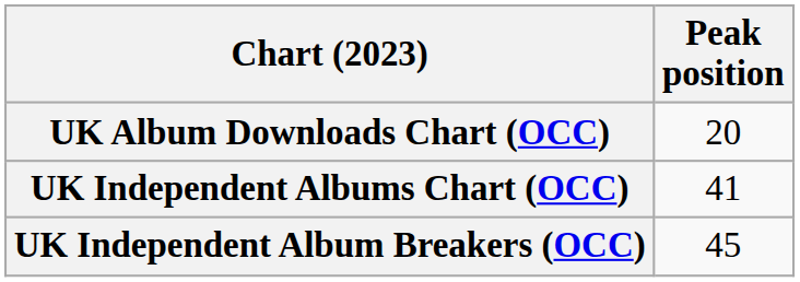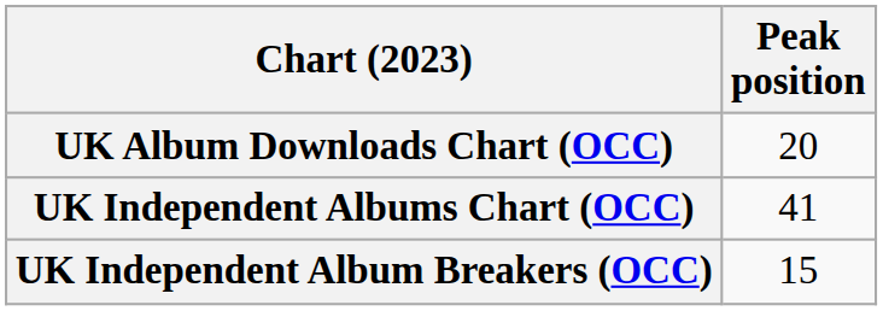UK Independent Album Breakers (OCC) | Peak position: 45 -> 15
